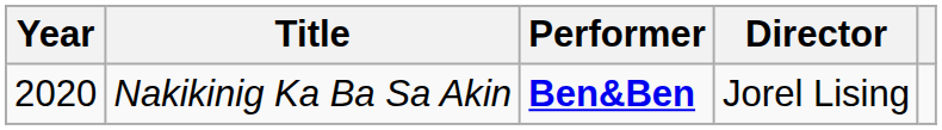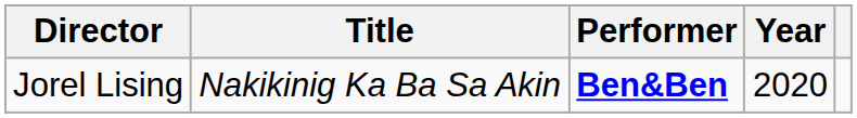columns swapped: Year <-> Director
